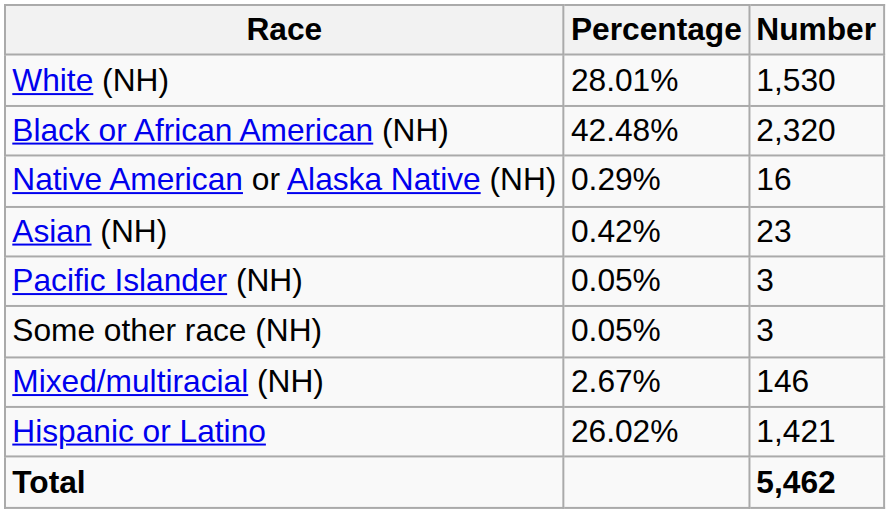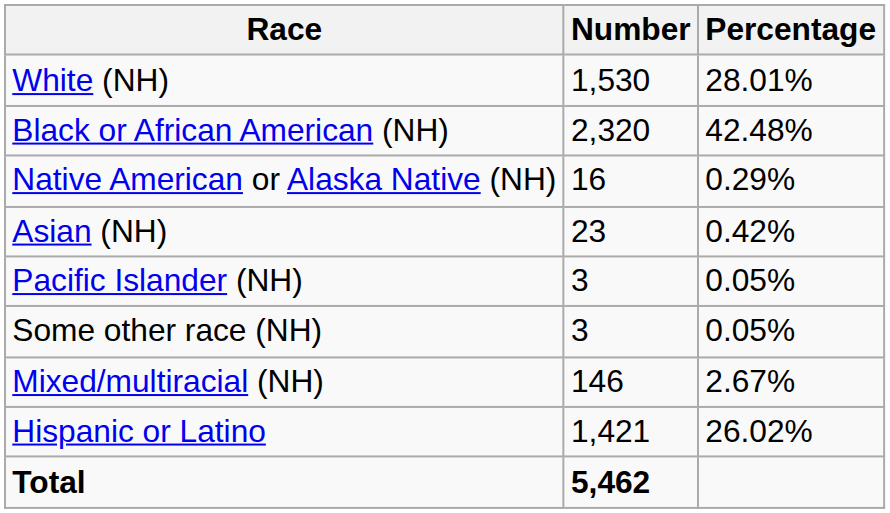columns swapped: Number <-> Percentage
